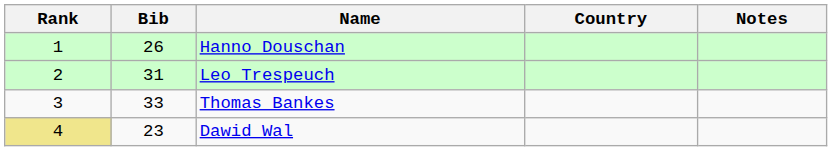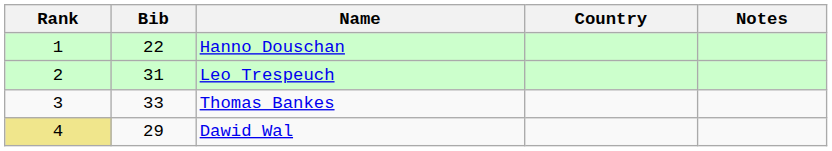Hanno Douschan | Bib: 26 -> 22
Dawid Wal | Bib: 23 -> 29
